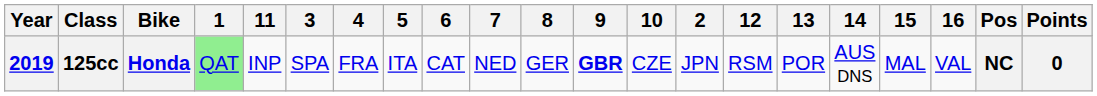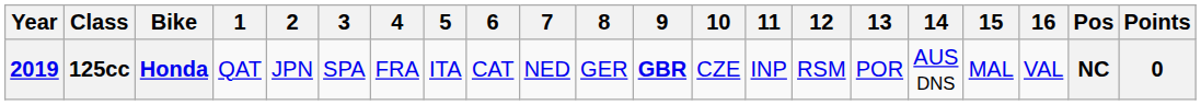columns swapped: 2 <-> 11
125cc | 1: lightgreen background -> no background
